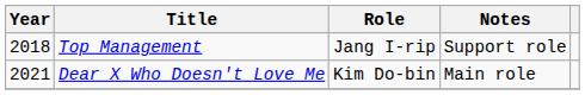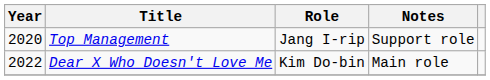Top Management | Year: 2018 -> 2020
Dear X Who Doesn't Love Me | Year: 2021 -> 2022
